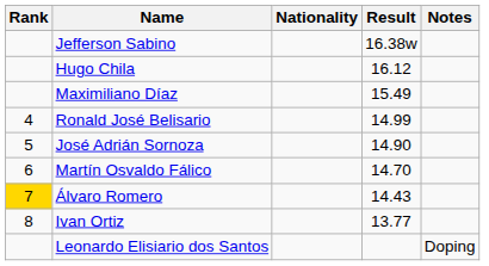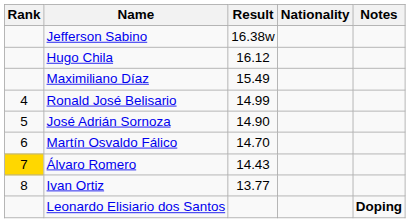columns swapped: Nationality <-> Result
Leonardo Elisiario dos Santos | Notes: normal -> bold
